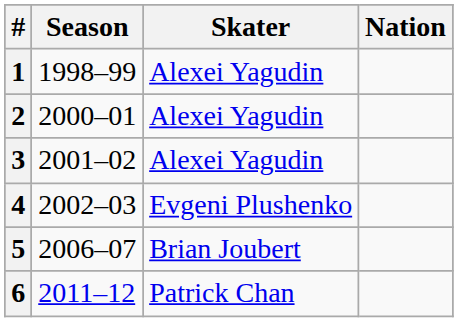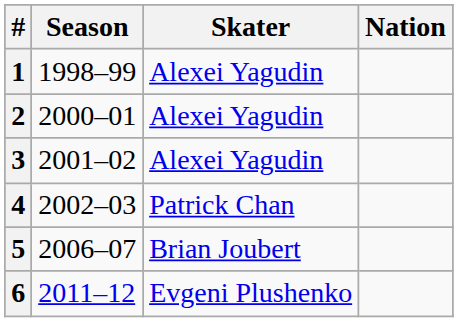4 | Skater: Evgeni Plushenko -> Patrick Chan
6 | Skater: Patrick Chan -> Evgeni Plushenko
